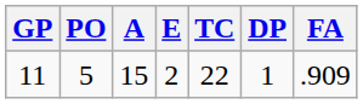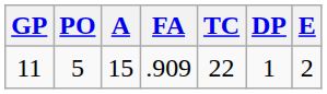columns swapped: E <-> FA
